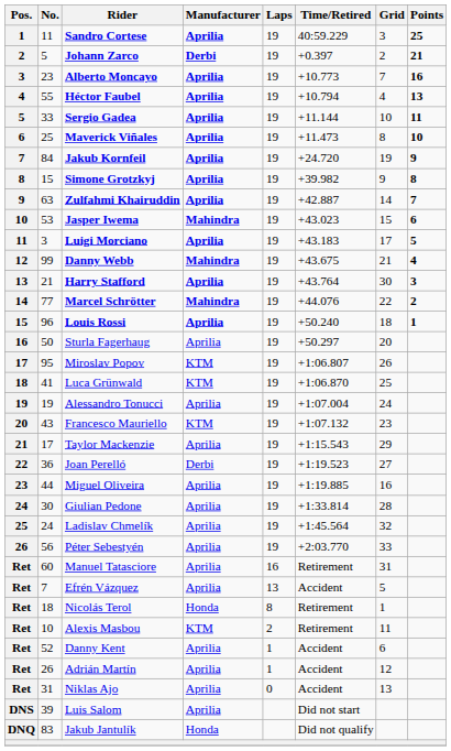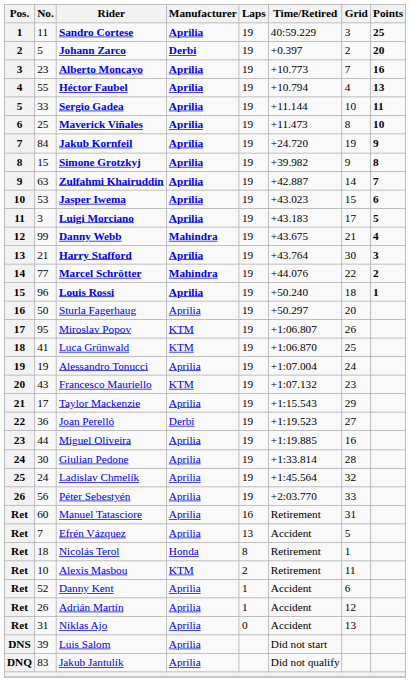Johann Zarco | Points: 21 -> 20
Jasper Iwema | Manufacturer: Mahindra -> Aprilia
Jakub Jantulík | Manufacturer: Honda -> Aprilia
